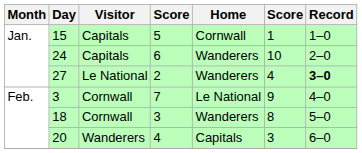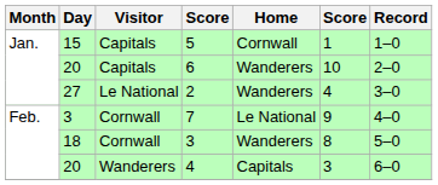6 | Day: 24 -> 20
2 | Record: bold -> normal
